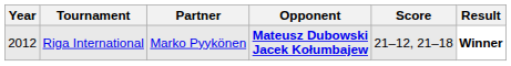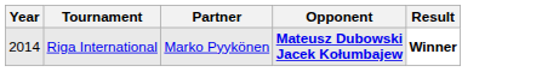- column: Score | 21–12, 21–18
Riga International | Year: 2012 -> 2014
